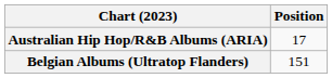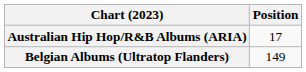Belgian Albums (Ultratop Flanders) | Position: 151 -> 149
